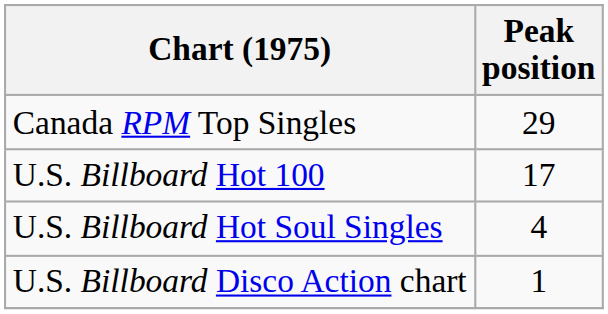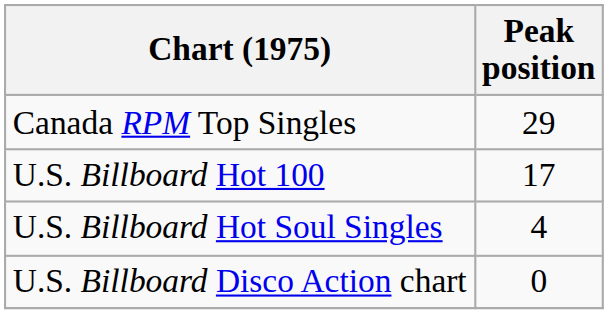U.S. Billboard Disco Action chart | Peak position: 1 -> 0
